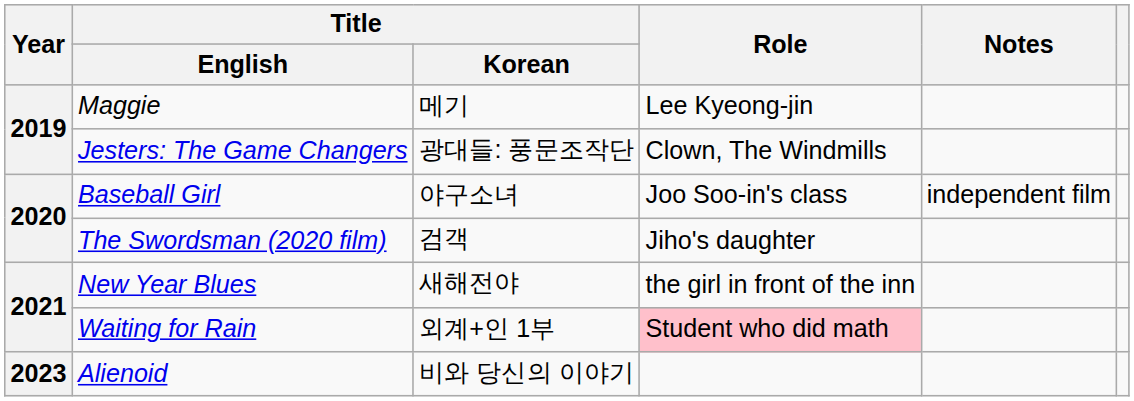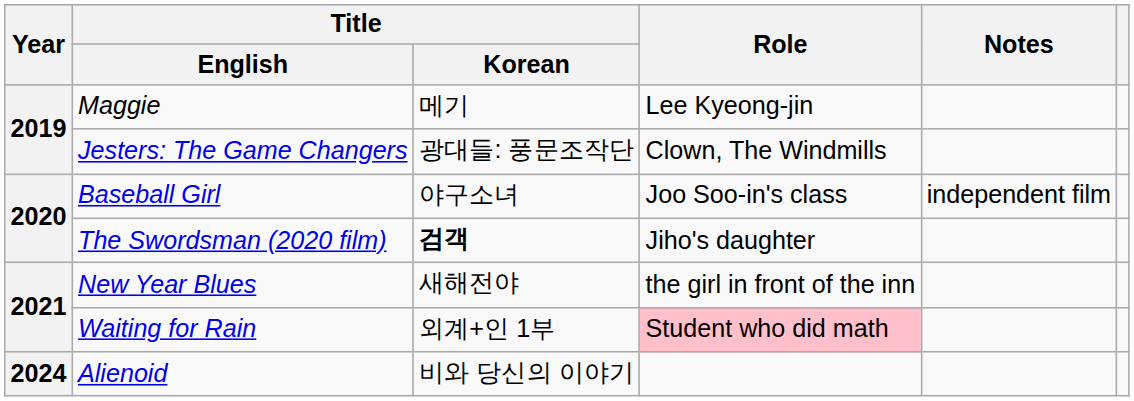The Swordsman (2020 film) | Title / Korean: normal -> bold
Alienoid | Year: 2023 -> 2024
